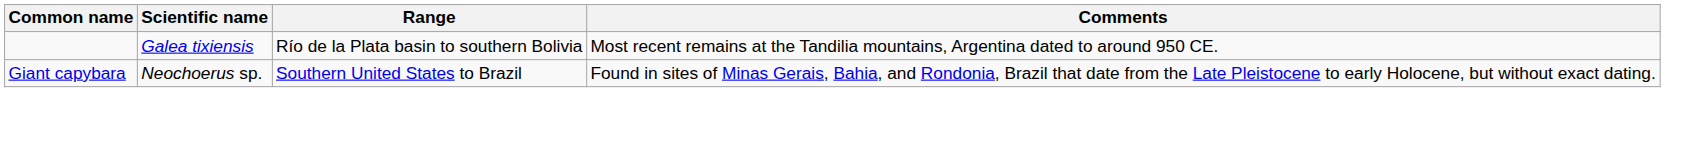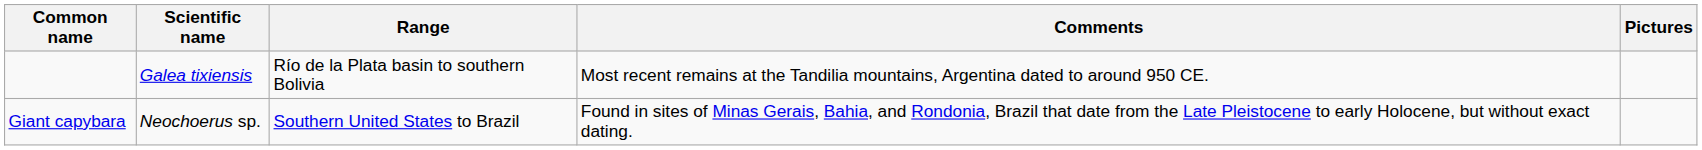+ column: Pictures
